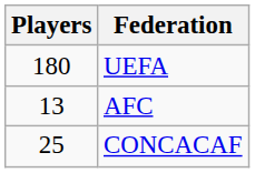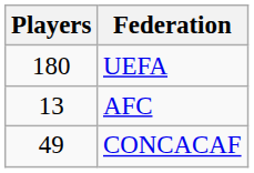CONCACAF | Players: 25 -> 49
